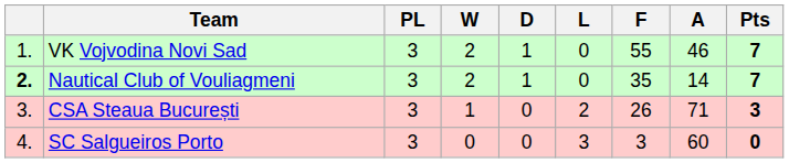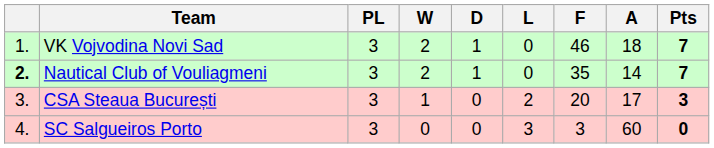VK Vojvodina Novi Sad | F: 55 -> 46
VK Vojvodina Novi Sad | A: 46 -> 18
CSA Steaua București | F: 26 -> 20
CSA Steaua București | A: 71 -> 17
